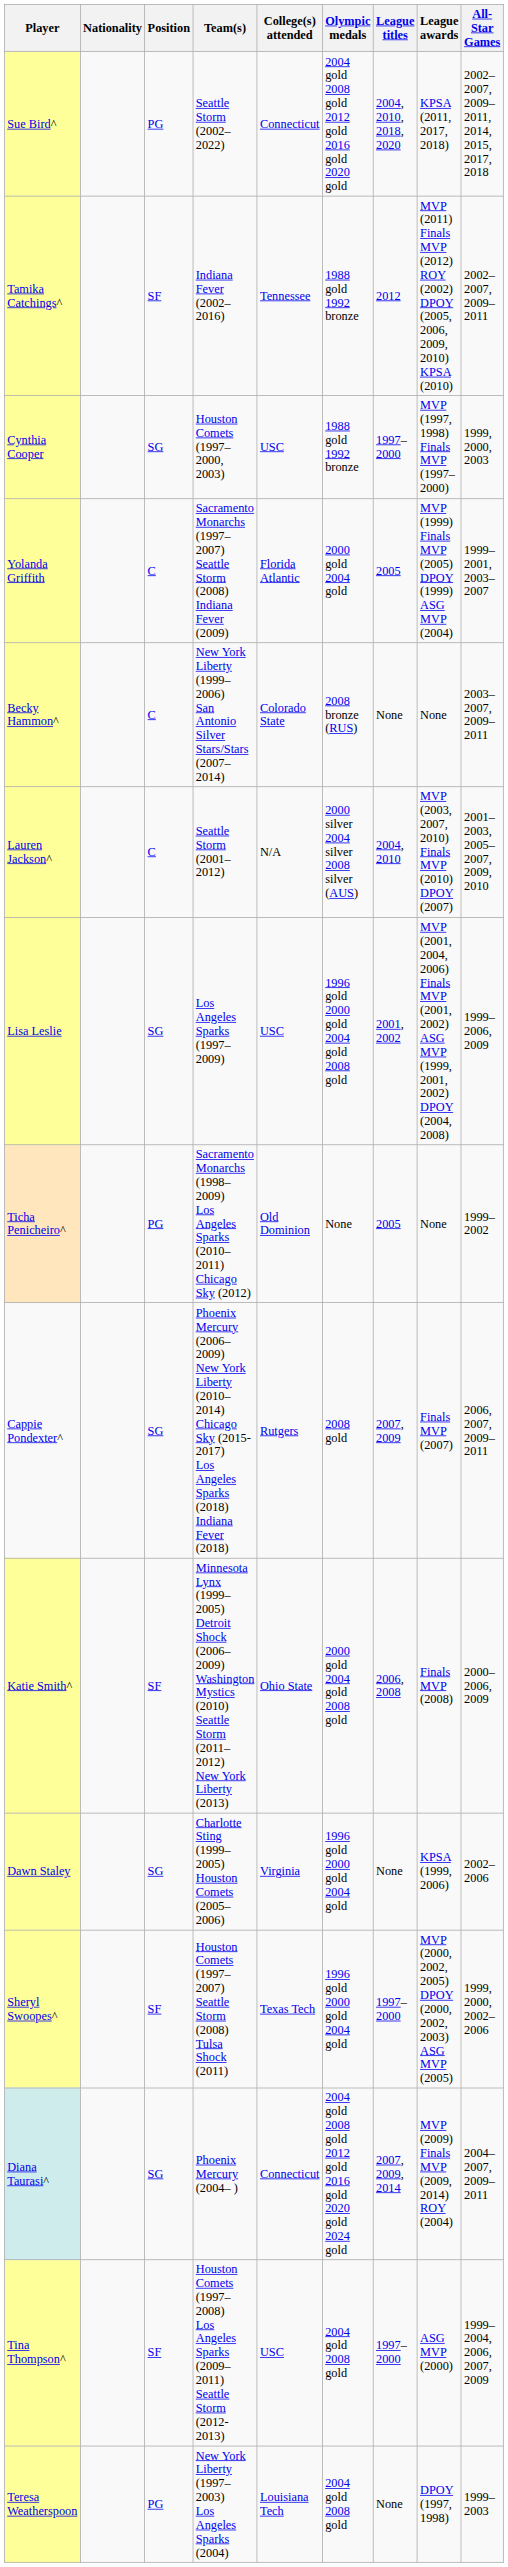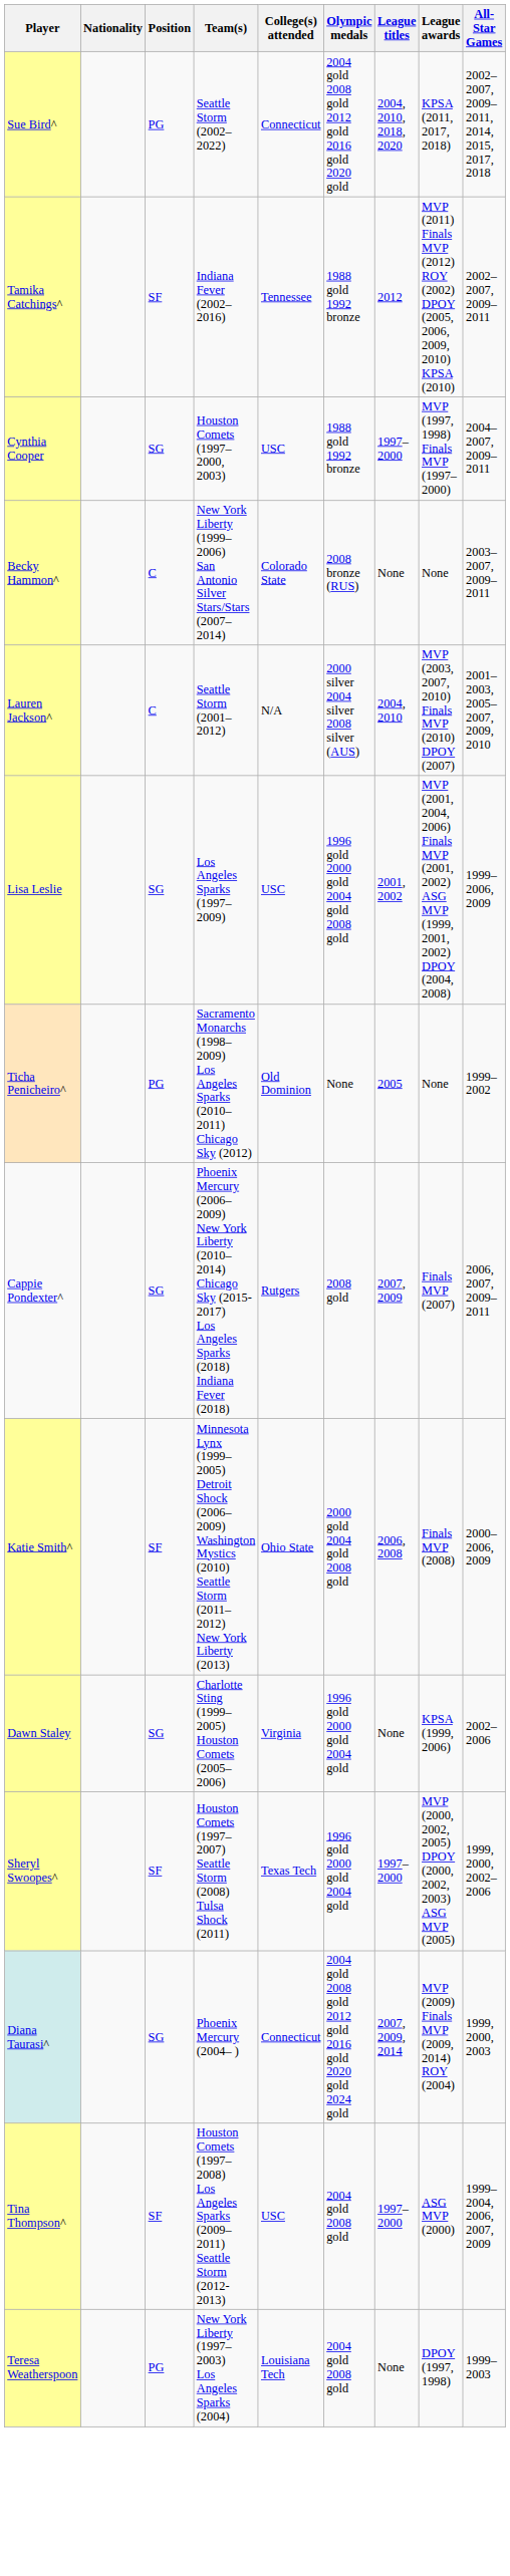Cynthia Cooper | All-Star Games: 1999, 2000, 2003 -> 2004–2007, 2009–2011
- row: Yolanda Griffith | C | Sacramento Monarchs (1997–2007) Seattle Storm (2008) Indiana Fever (2009) | Florida Atlantic | 2000 gold 2004 gold | 2005 | MVP (1999) Finals MVP (2005) DPOY (1999) ASG MVP (2004) | 1999–2001, 2003–2007
Diana Taurasi^ | All-Star Games: 2004–2007, 2009–2011 -> 1999, 2000, 2003
